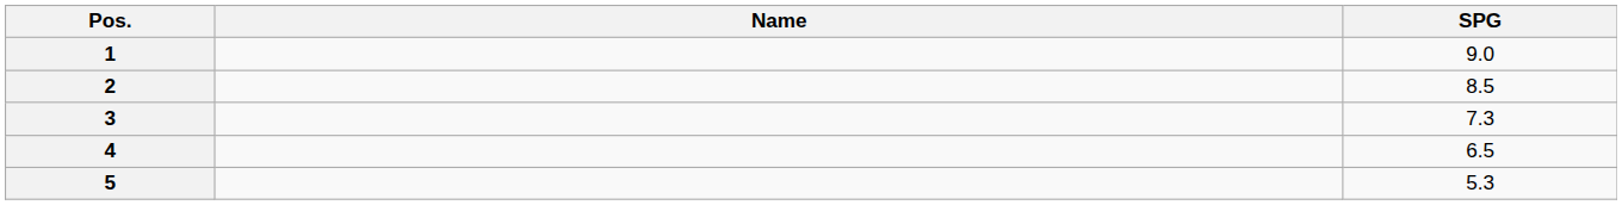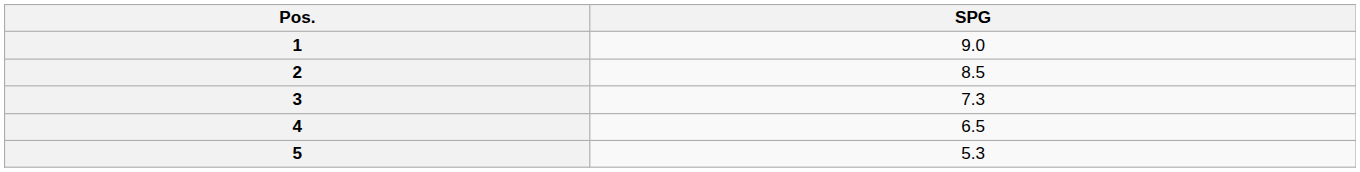- column: Name
